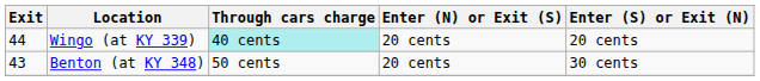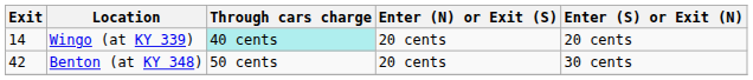Wingo (at KY 339) | Exit: 44 -> 14
Benton (at KY 348) | Exit: 43 -> 42
